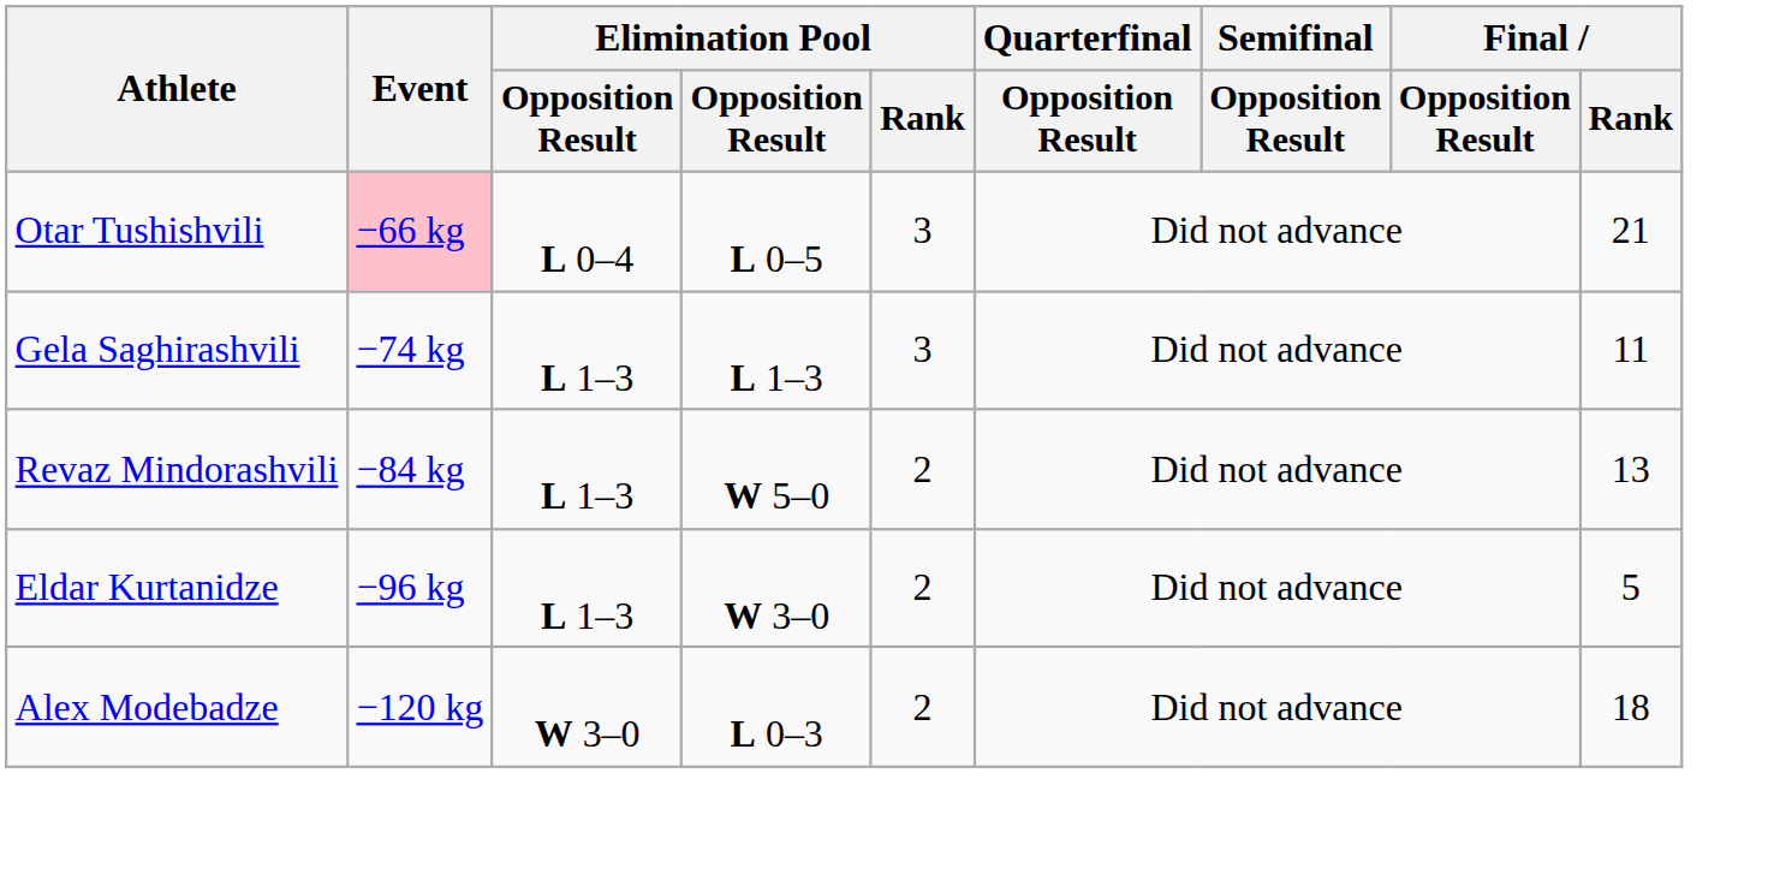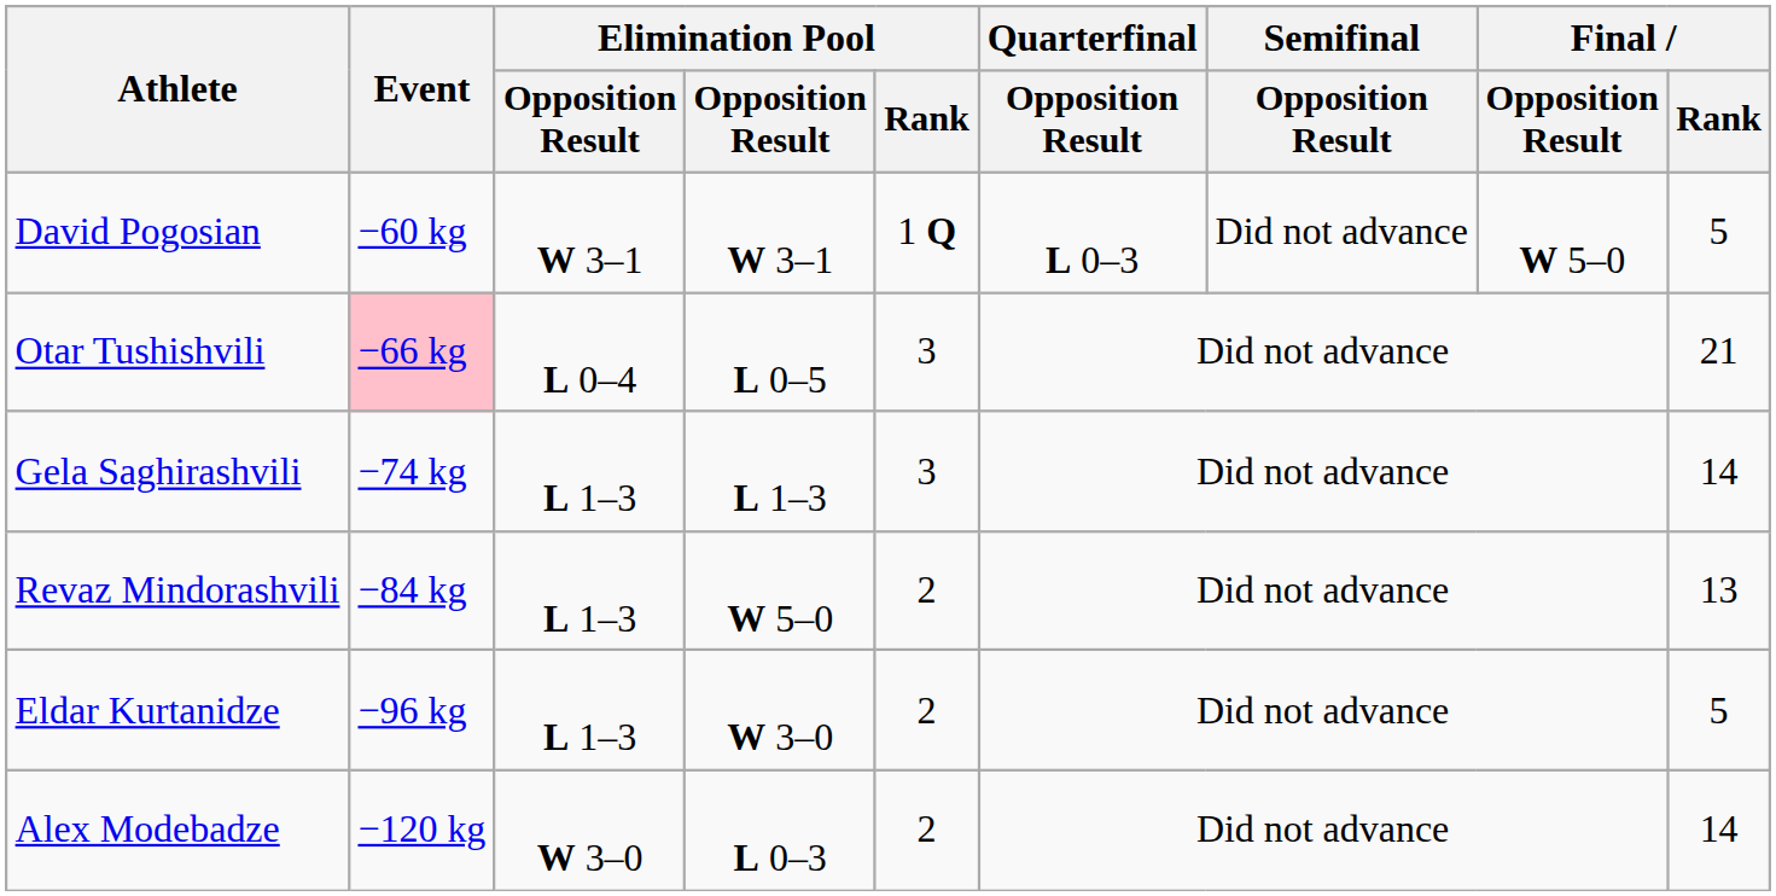+ row: David Pogosian | −60 kg | W 3–1 | W 3–1 | 1 Q | L 0–3 | Did not advance | W 5–0 | 5
Gela Saghirashvili | Final / Rank: 11 -> 14
Alex Modebadze | Final / Rank: 18 -> 14
